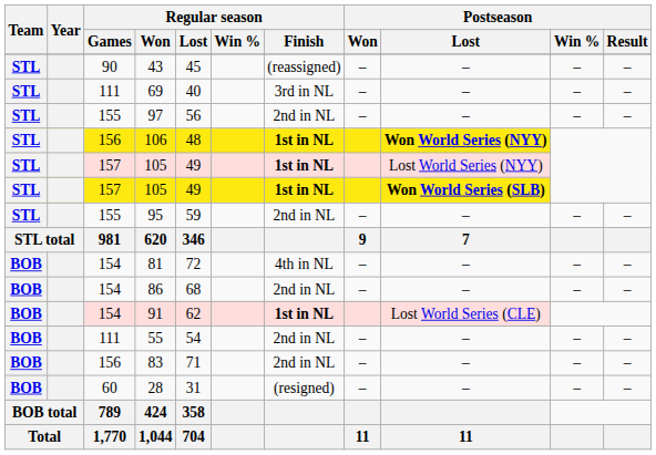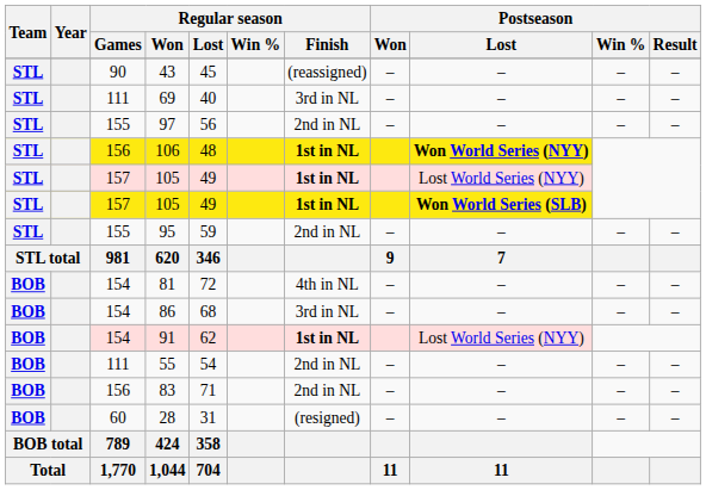86 | Regular season / Finish: 2nd in NL -> 3rd in NL
91 | Postseason / Lost: Lost World Series (CLE) -> Lost World Series (NYY)
